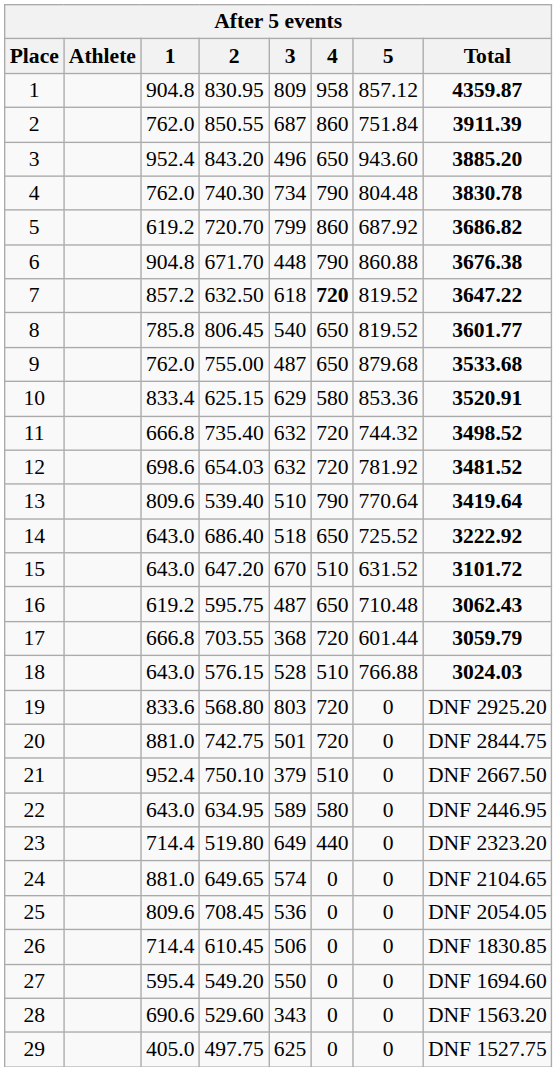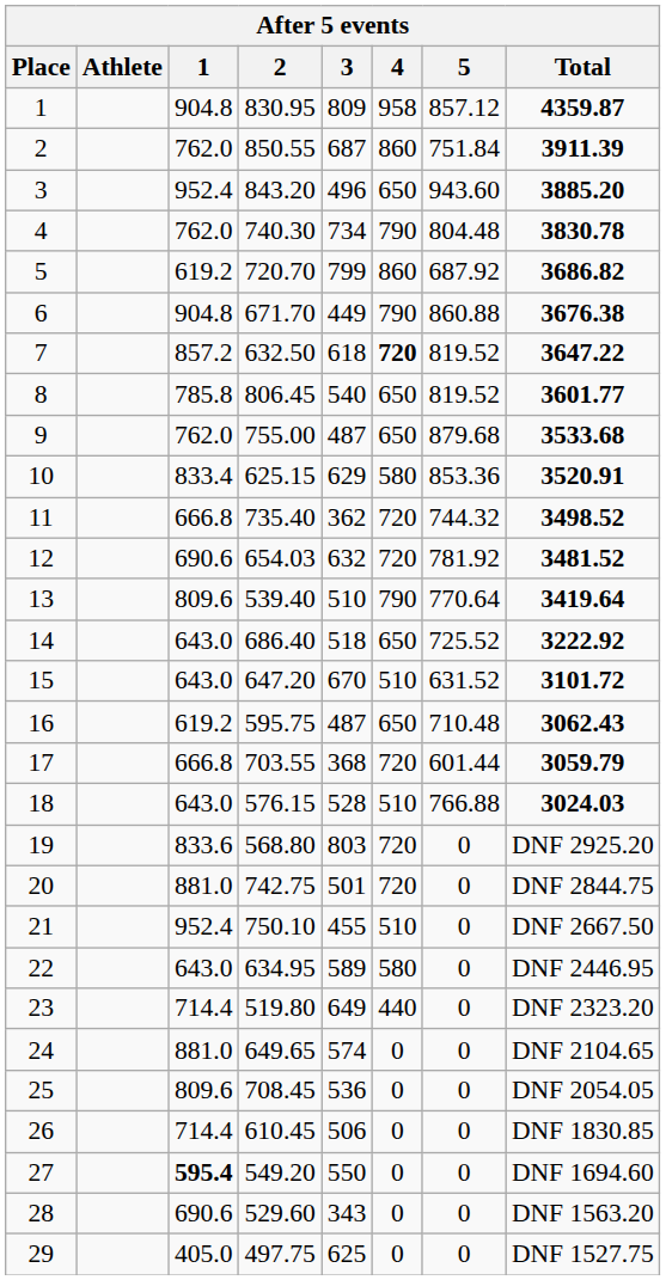6 | 3: 448 -> 449
11 | 3: 632 -> 362
12 | 1: 698.6 -> 690.6
21 | 3: 379 -> 455
27 | 1: normal -> bold
